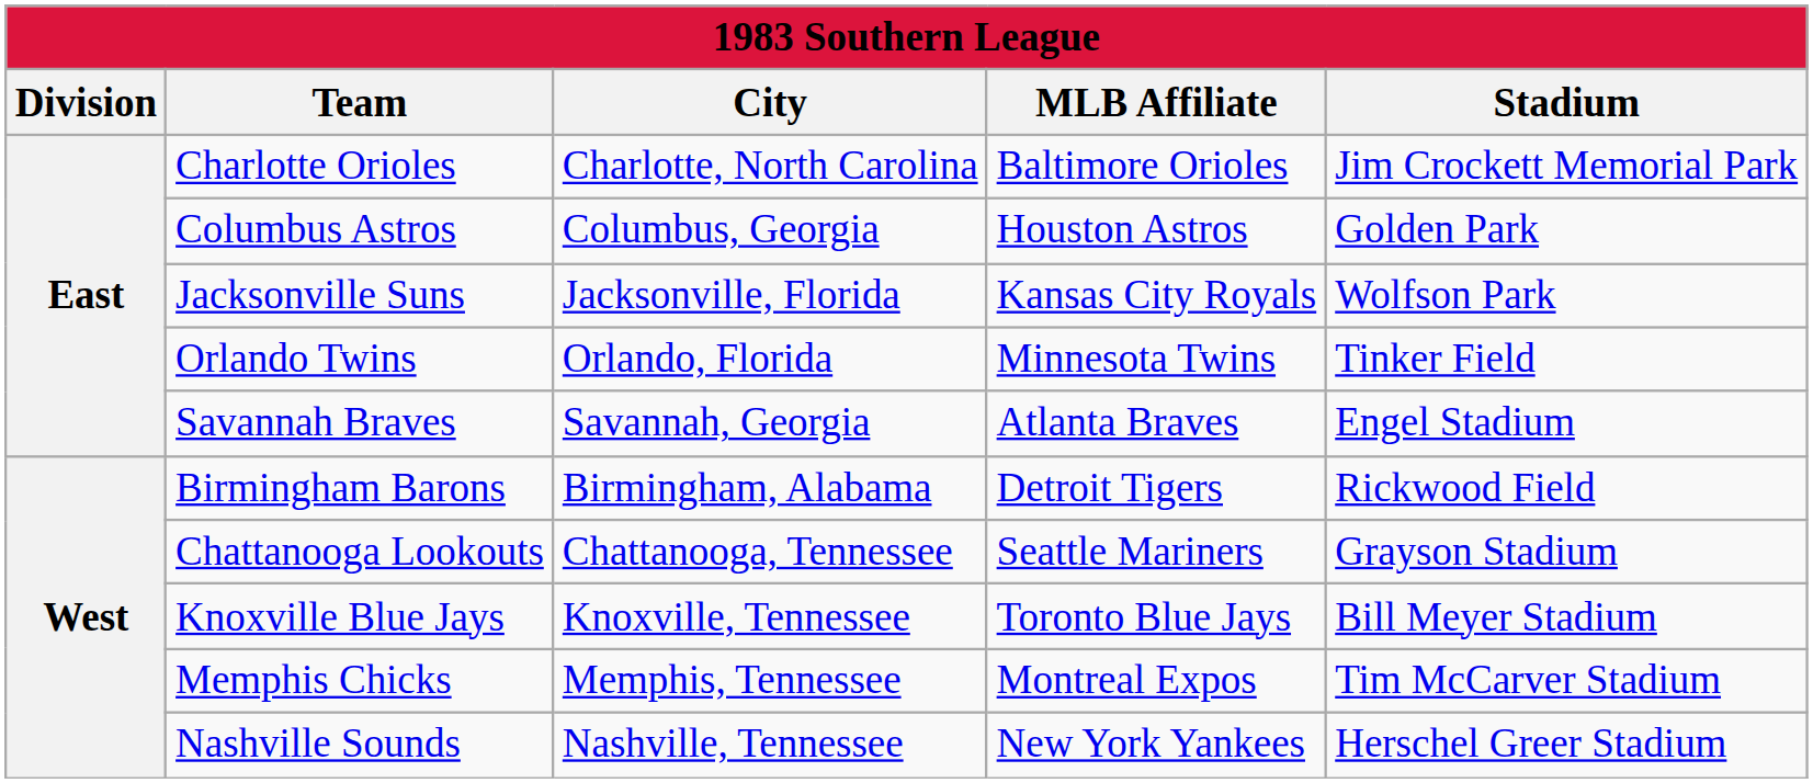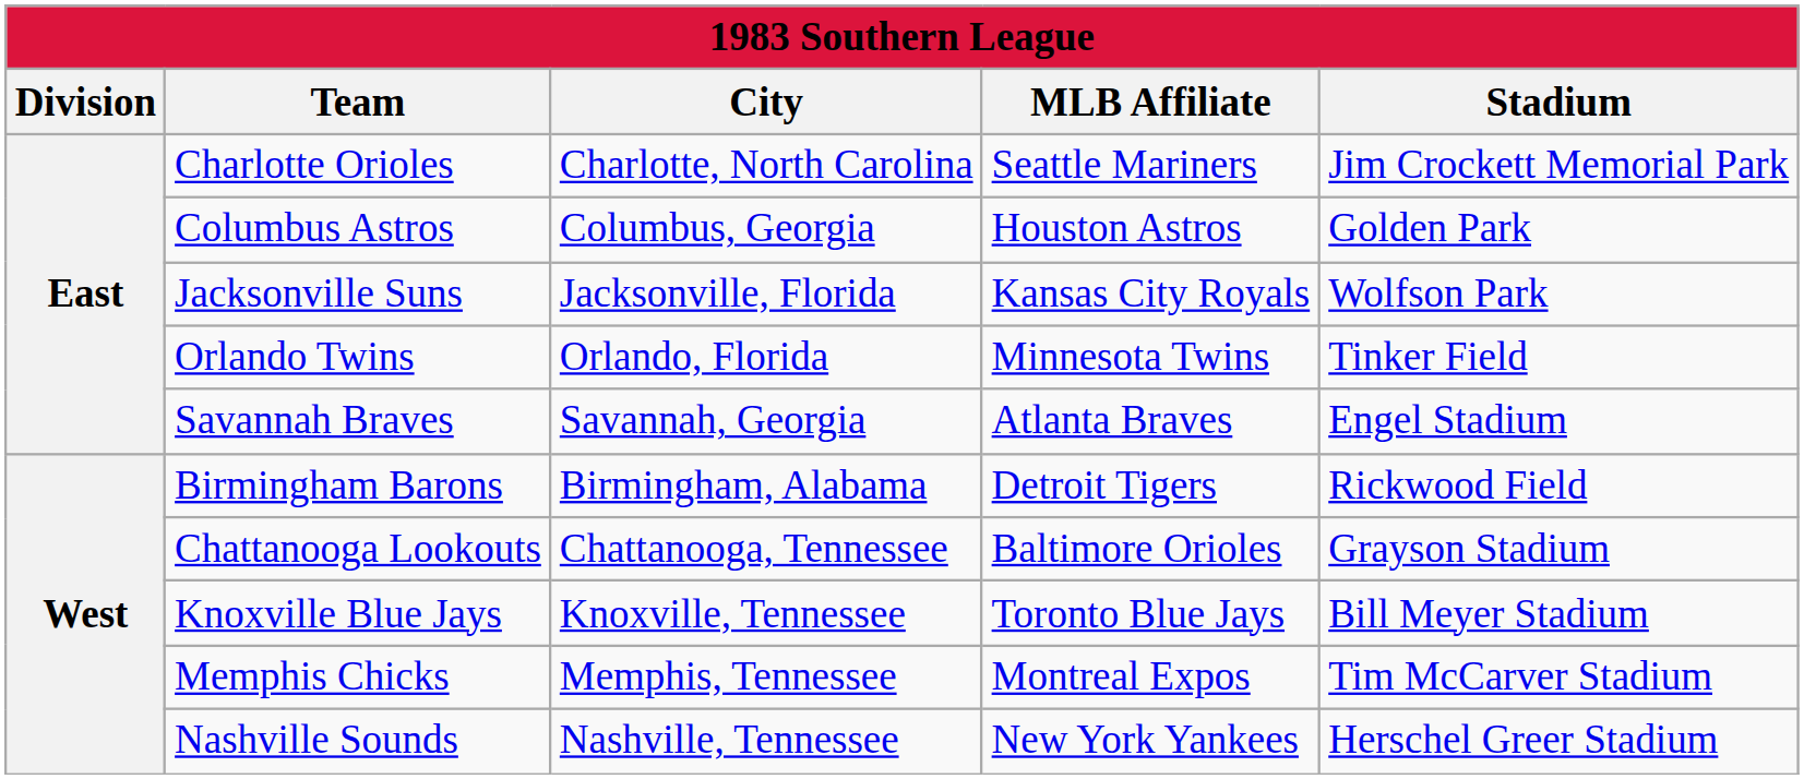Charlotte Orioles | MLB Affiliate: Baltimore Orioles -> Seattle Mariners
Chattanooga Lookouts | MLB Affiliate: Seattle Mariners -> Baltimore Orioles
